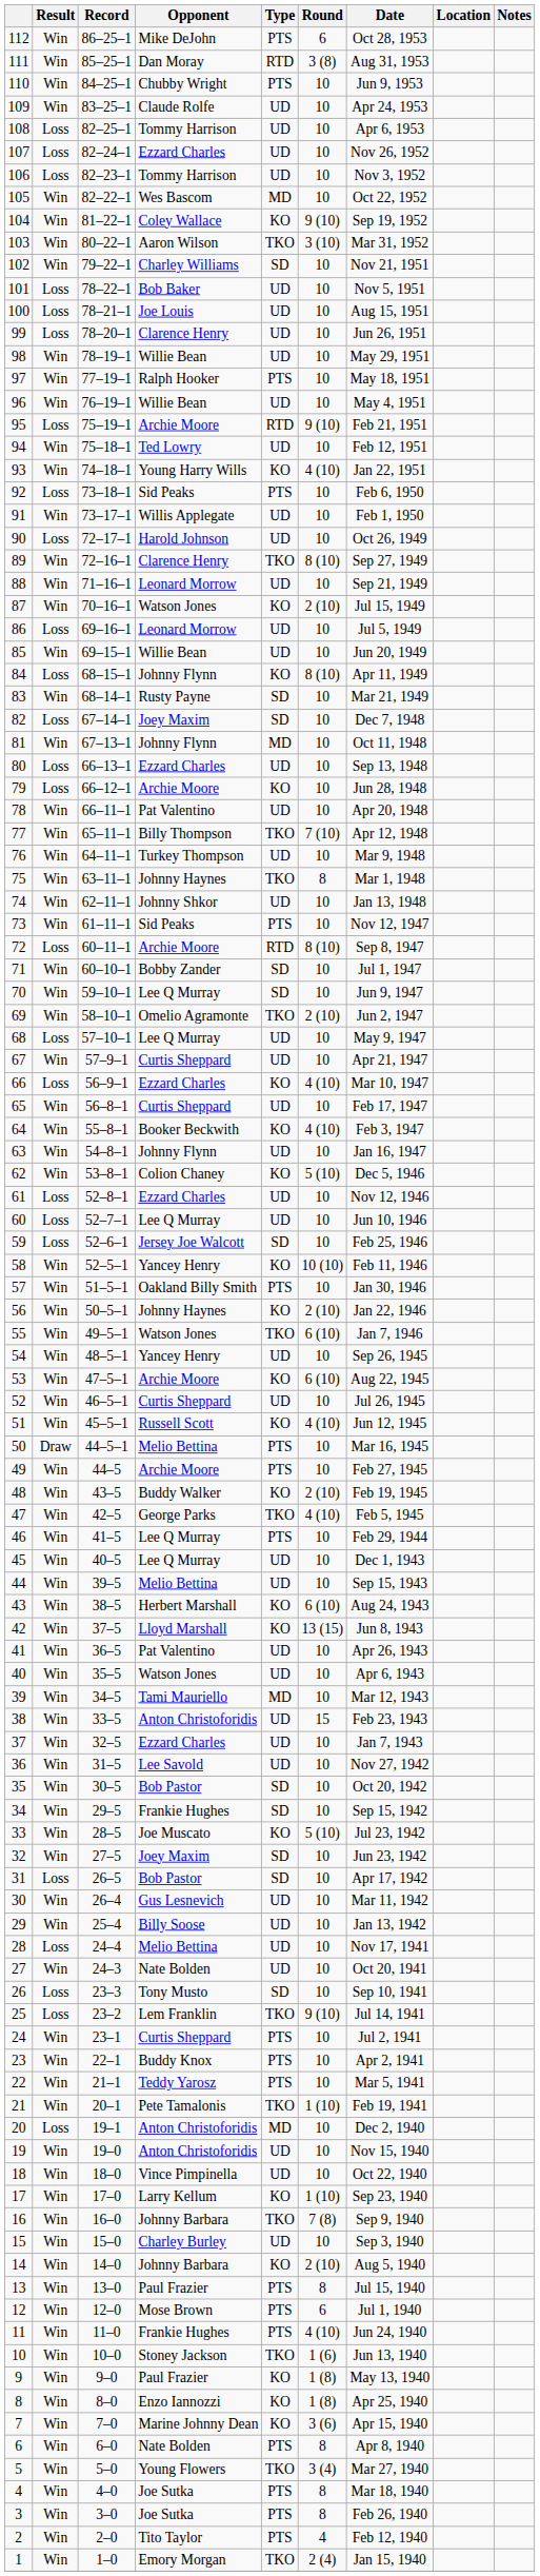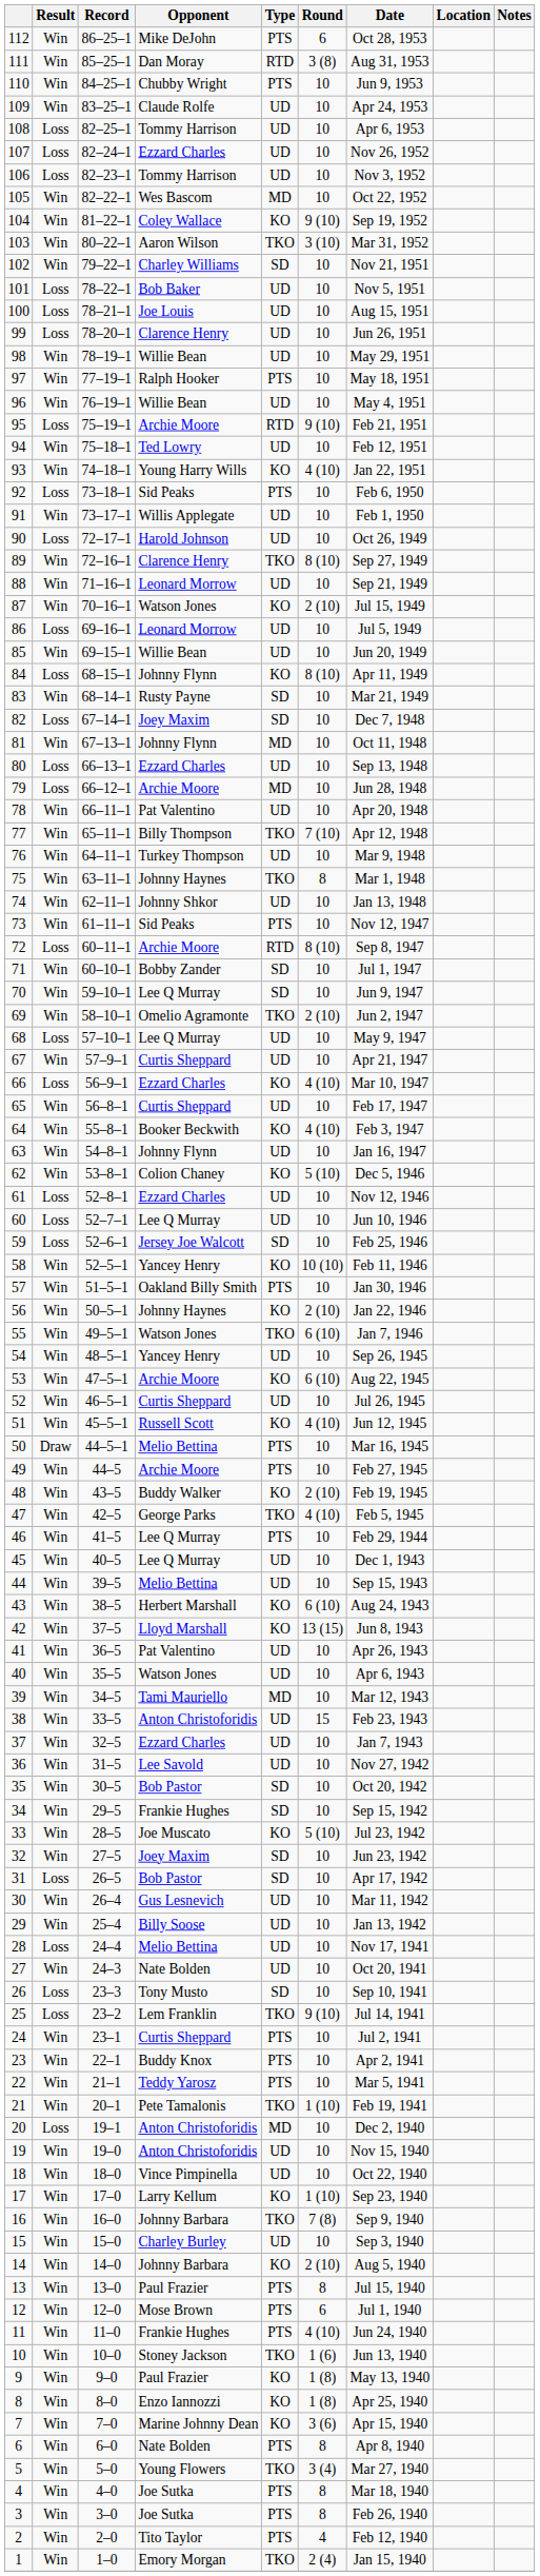79 | Type: KO -> MD
